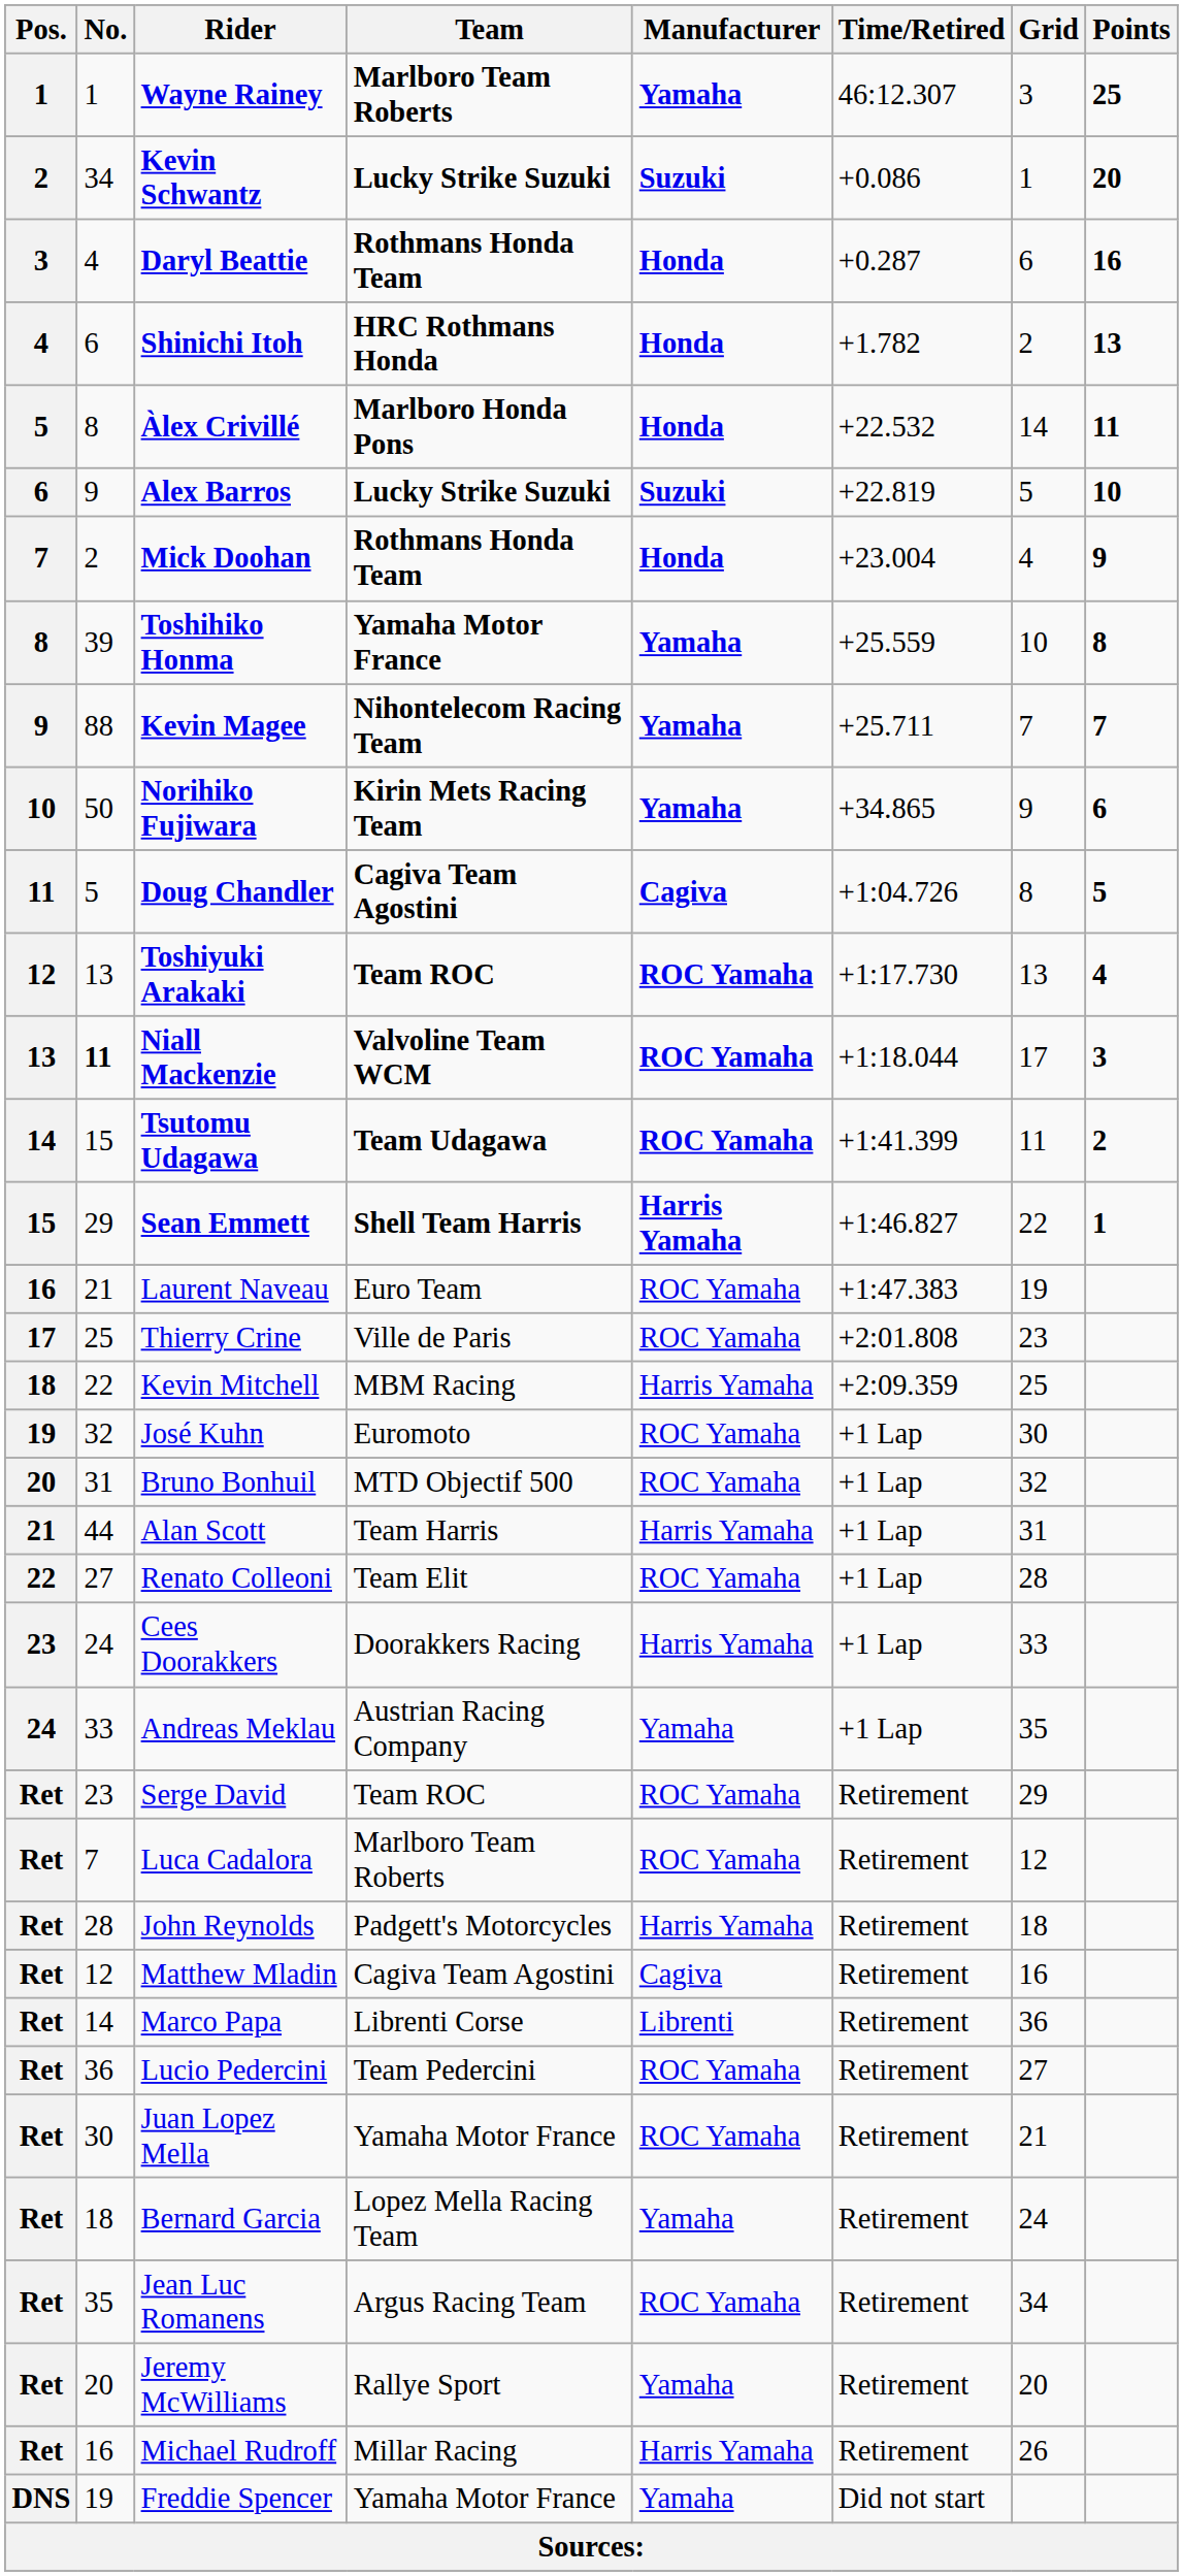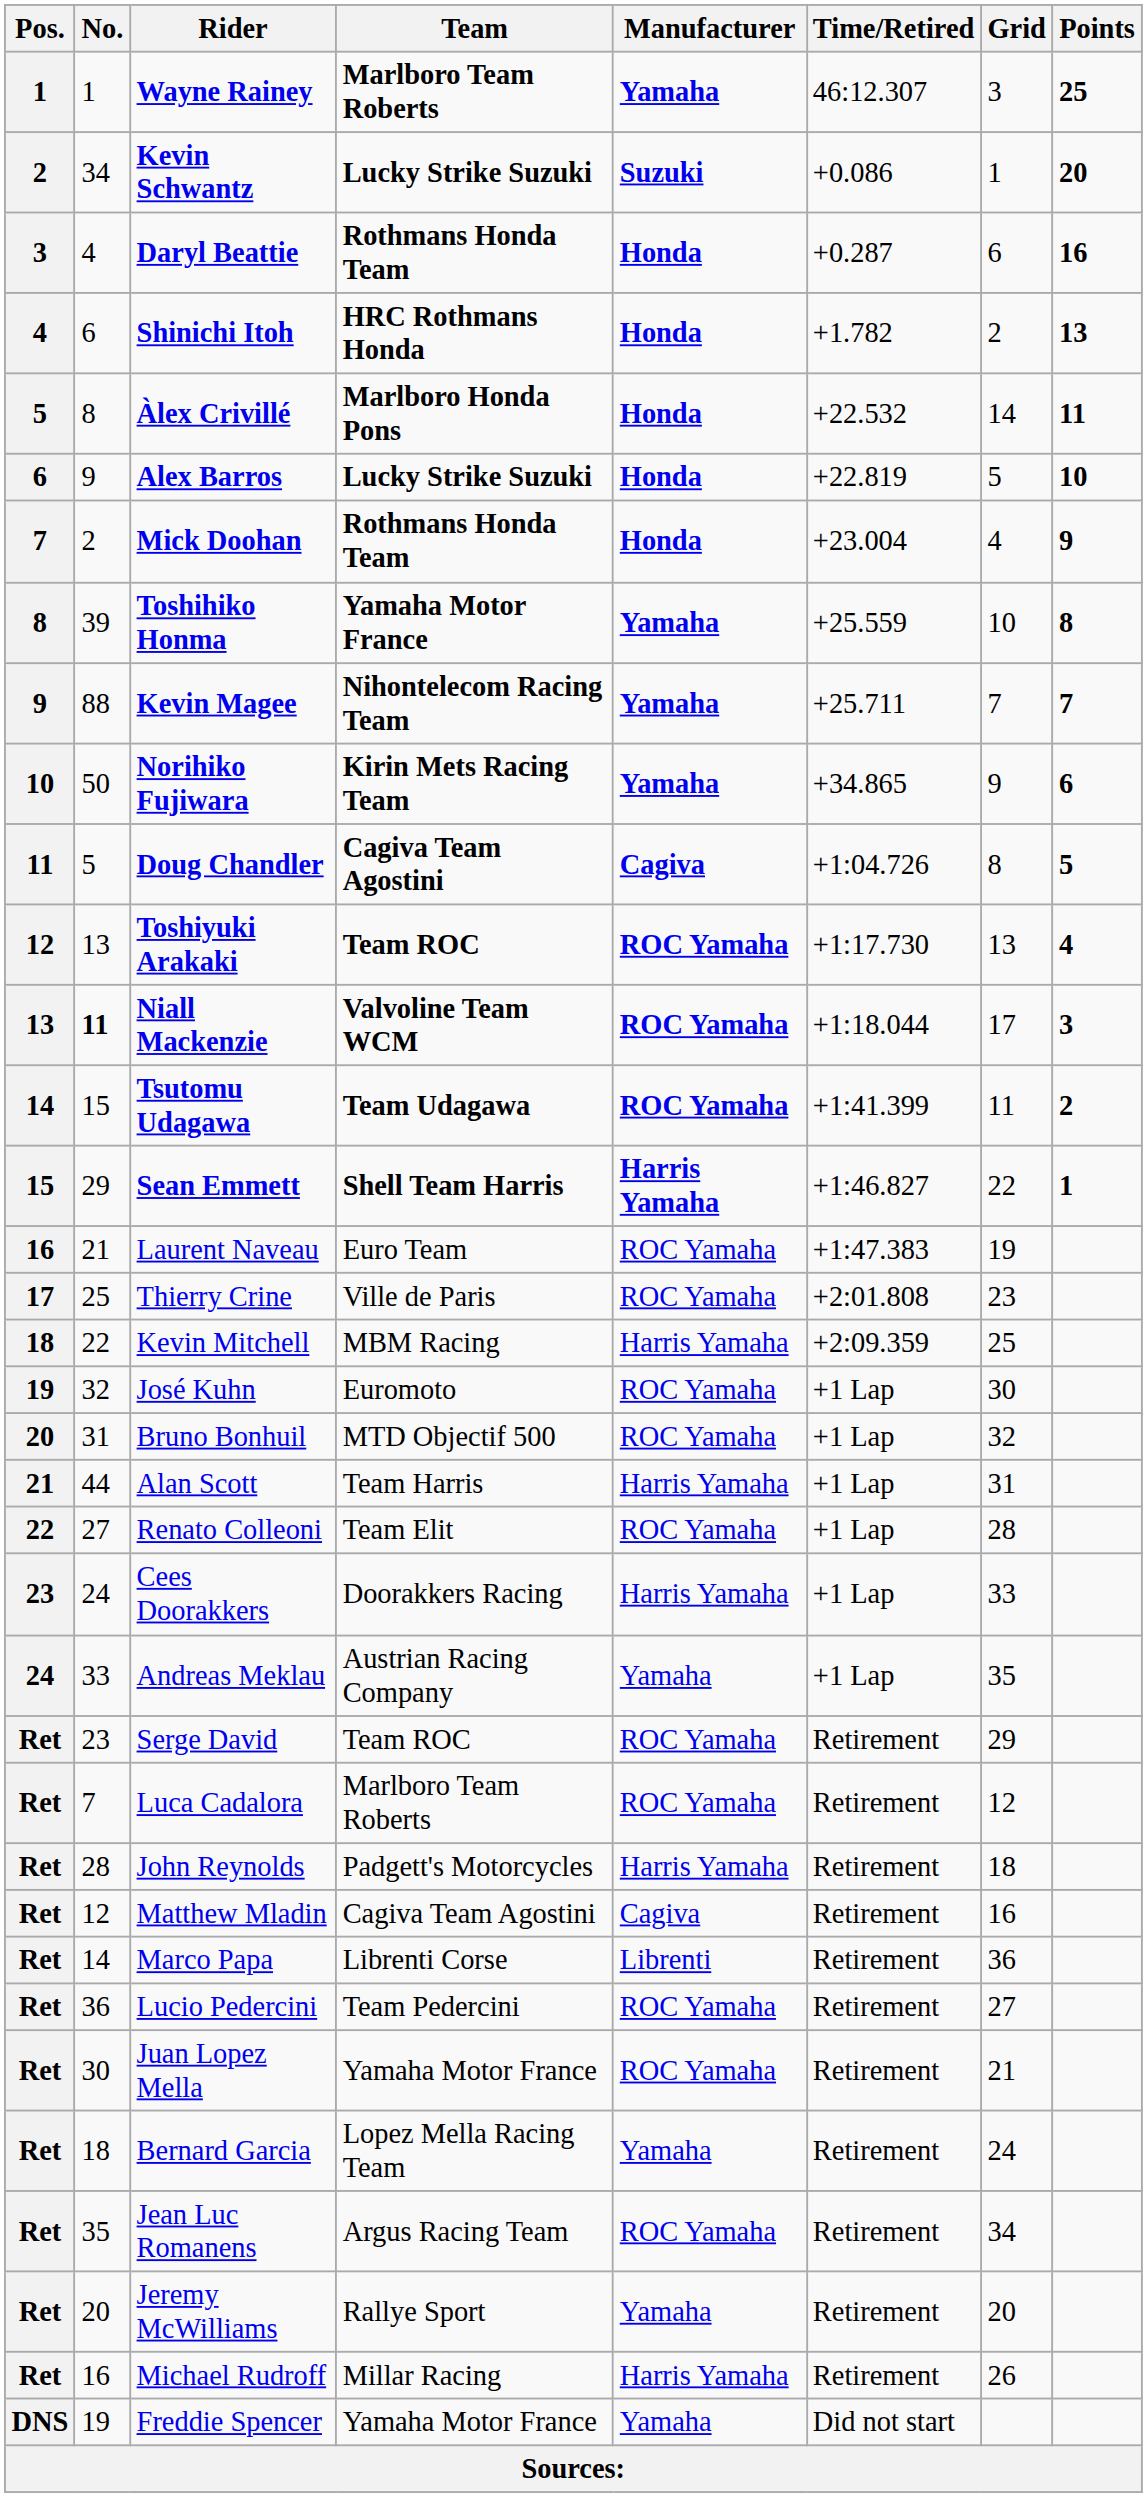Alex Barros | Manufacturer: Suzuki -> Honda
